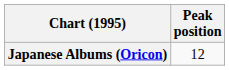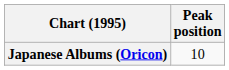Japanese Albums (Oricon) | Peak position: 12 -> 10
